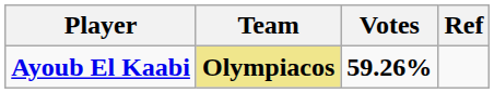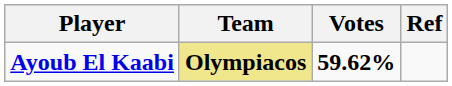Ayoub El Kaabi | Votes: 59.26% -> 59.62%
